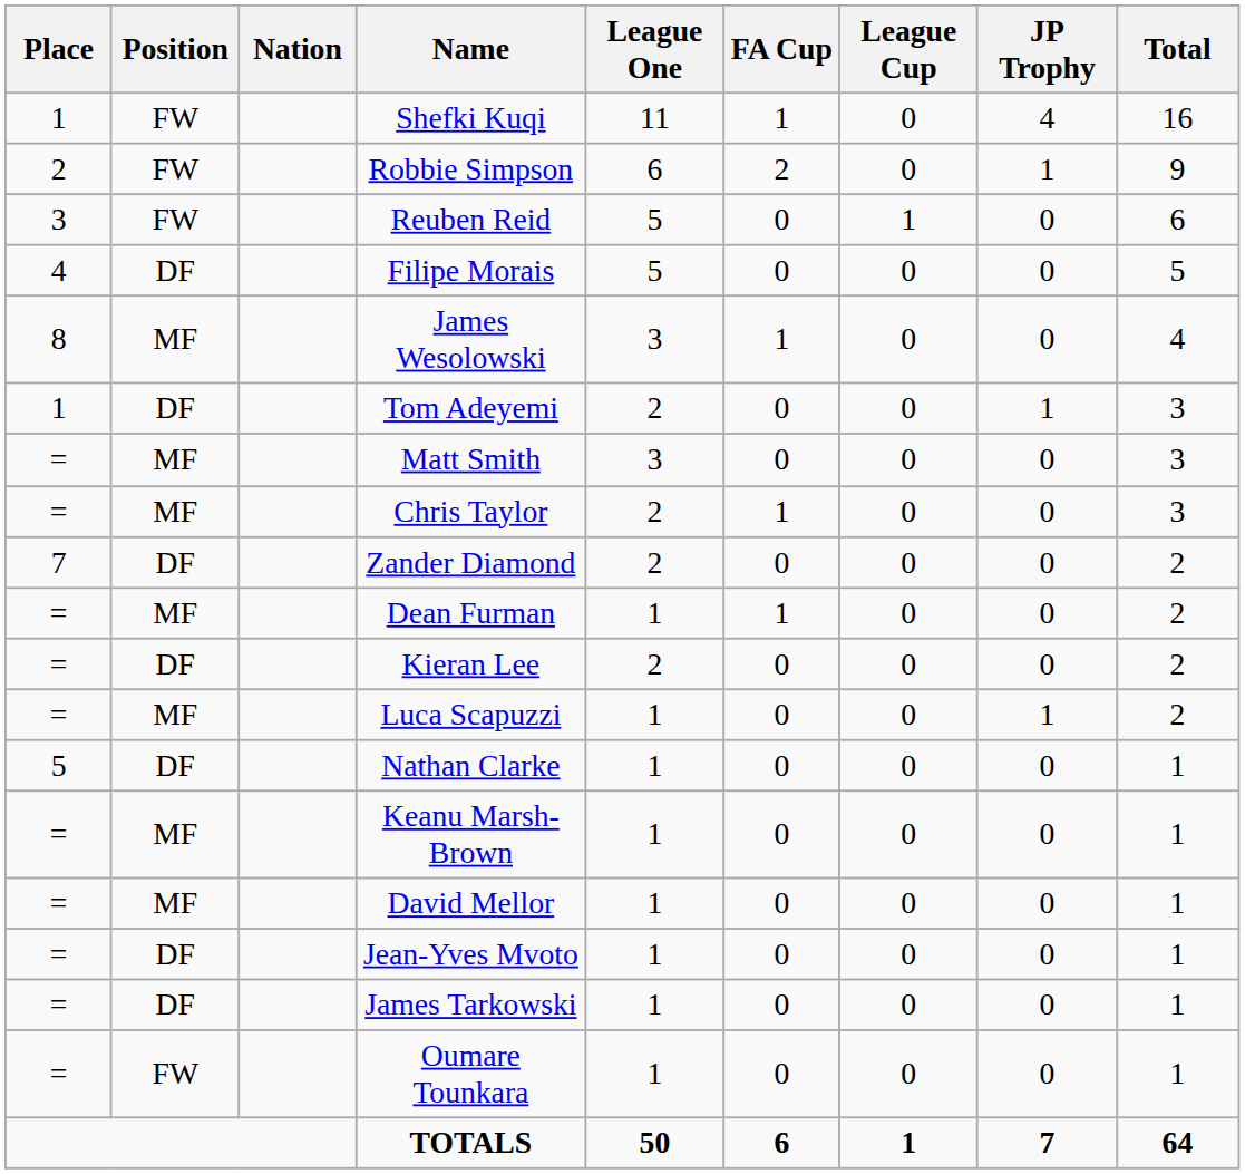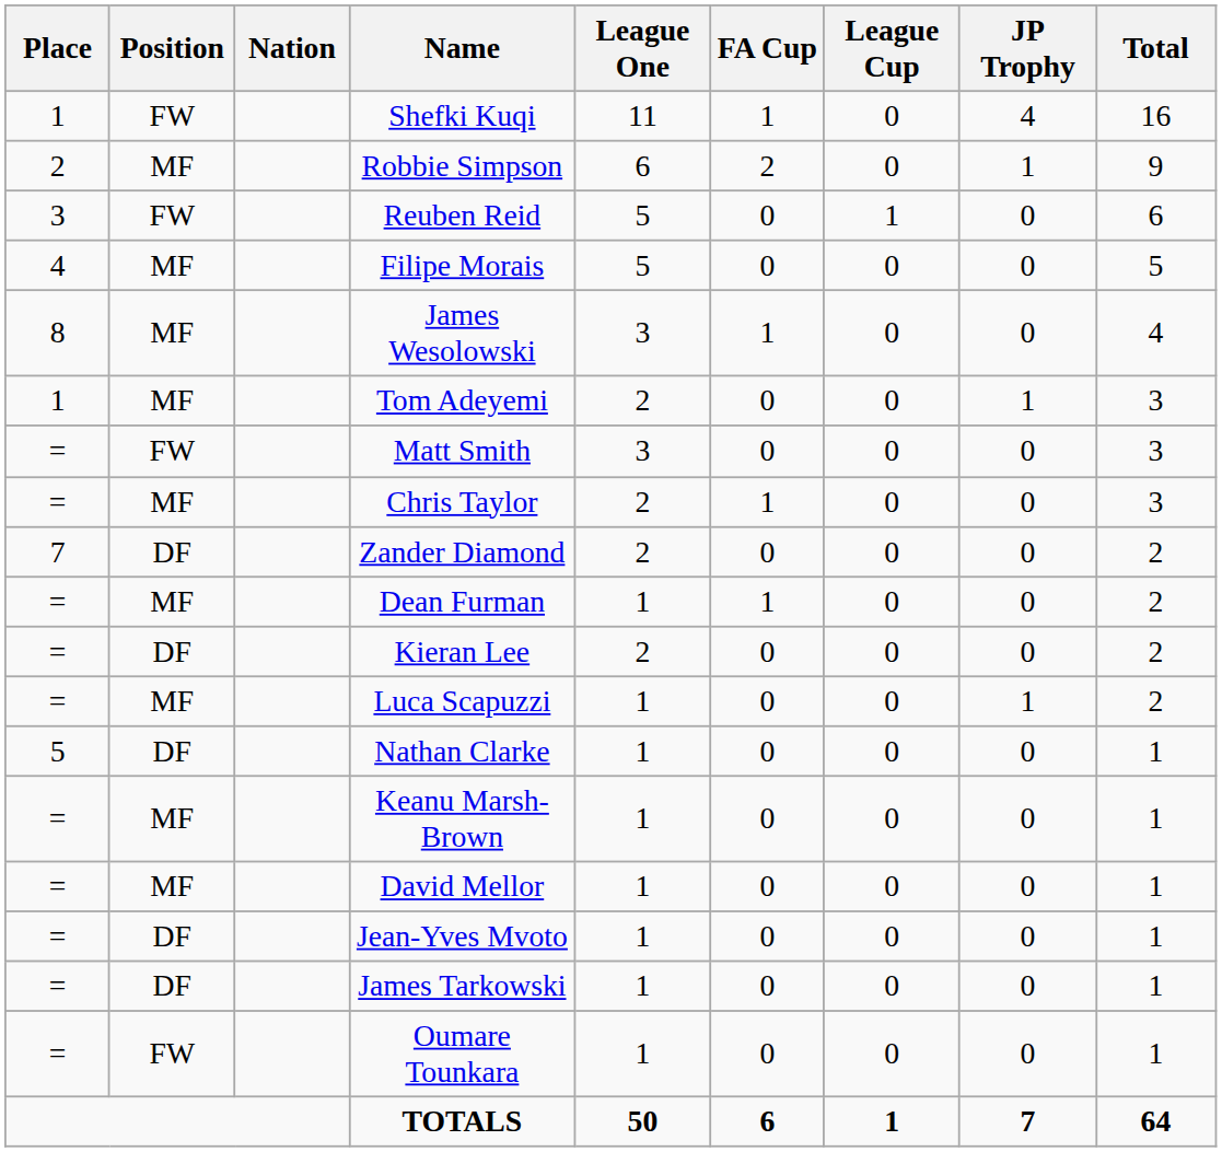Robbie Simpson | Position: FW -> MF
Filipe Morais | Position: DF -> MF
Tom Adeyemi | Position: DF -> MF
Matt Smith | Position: MF -> FW
